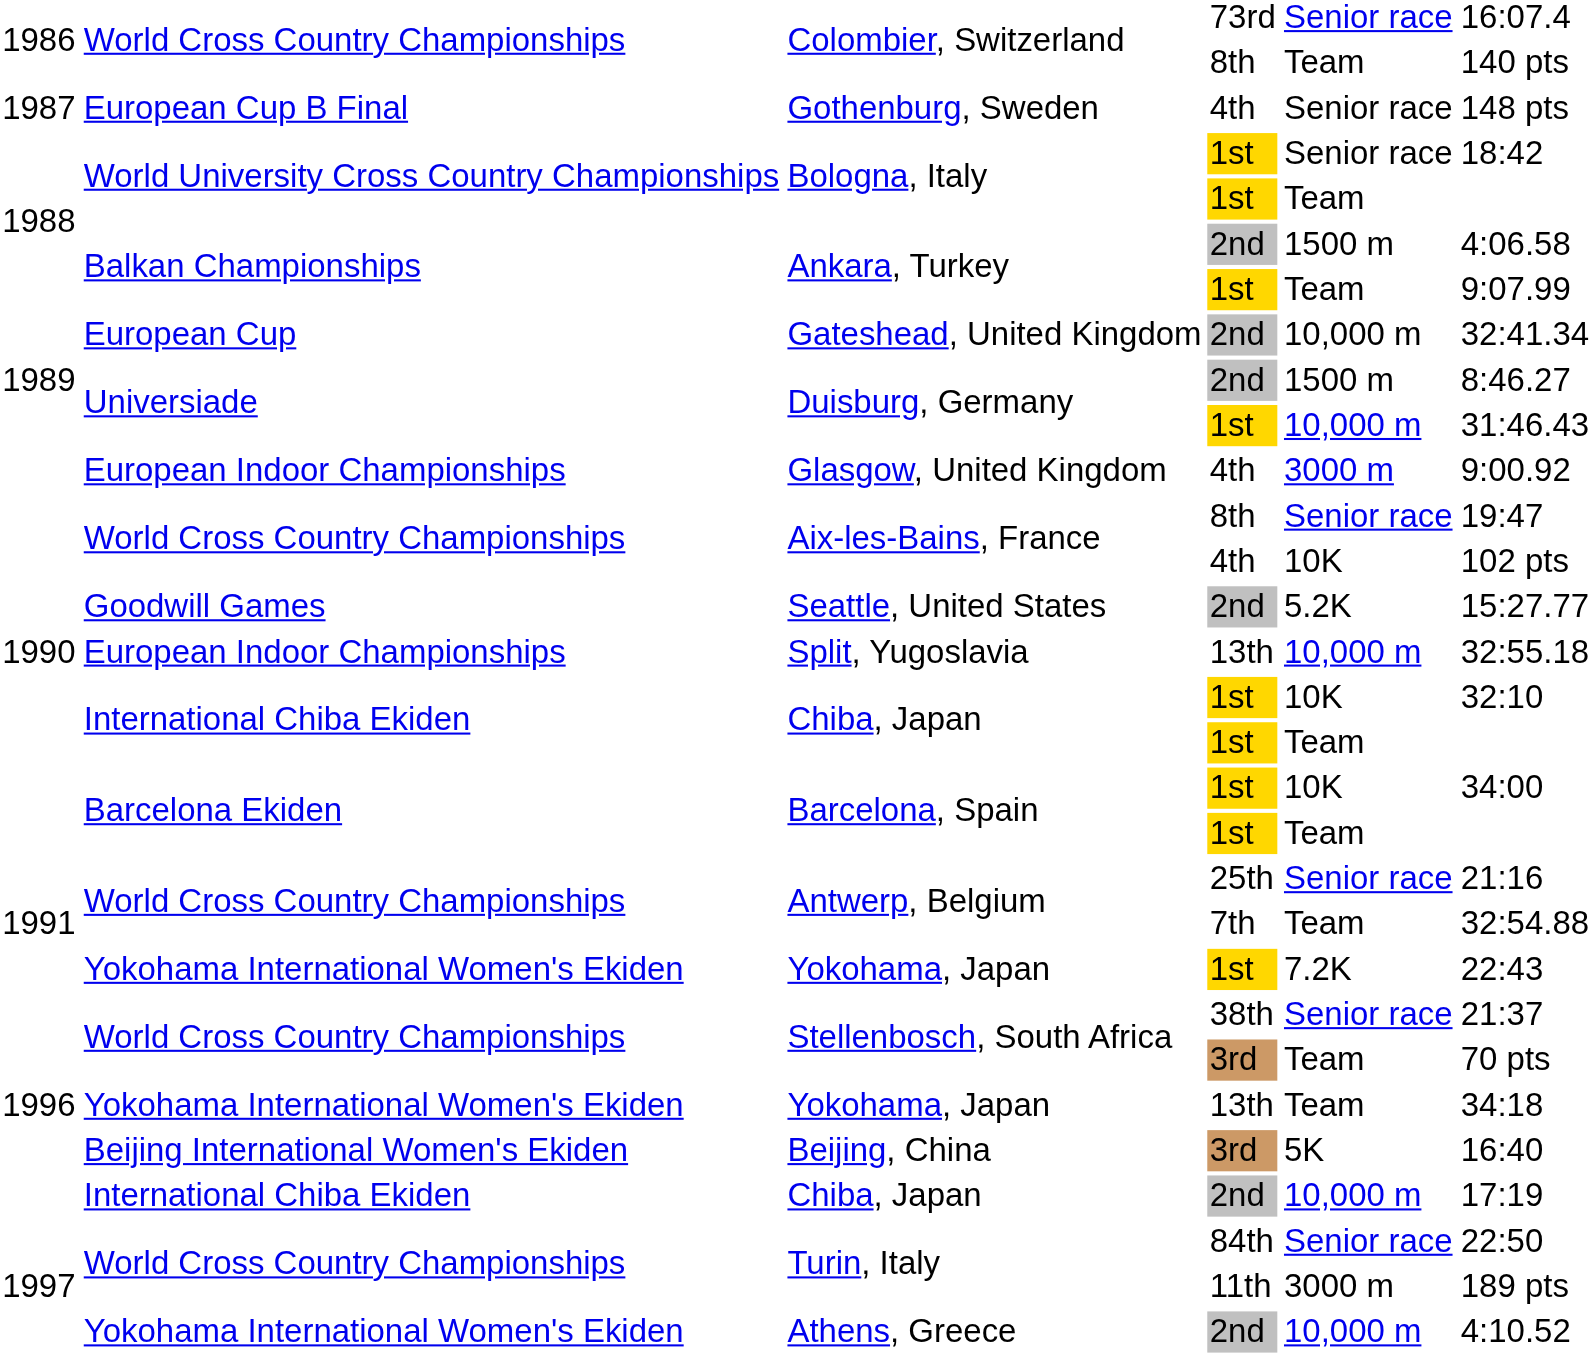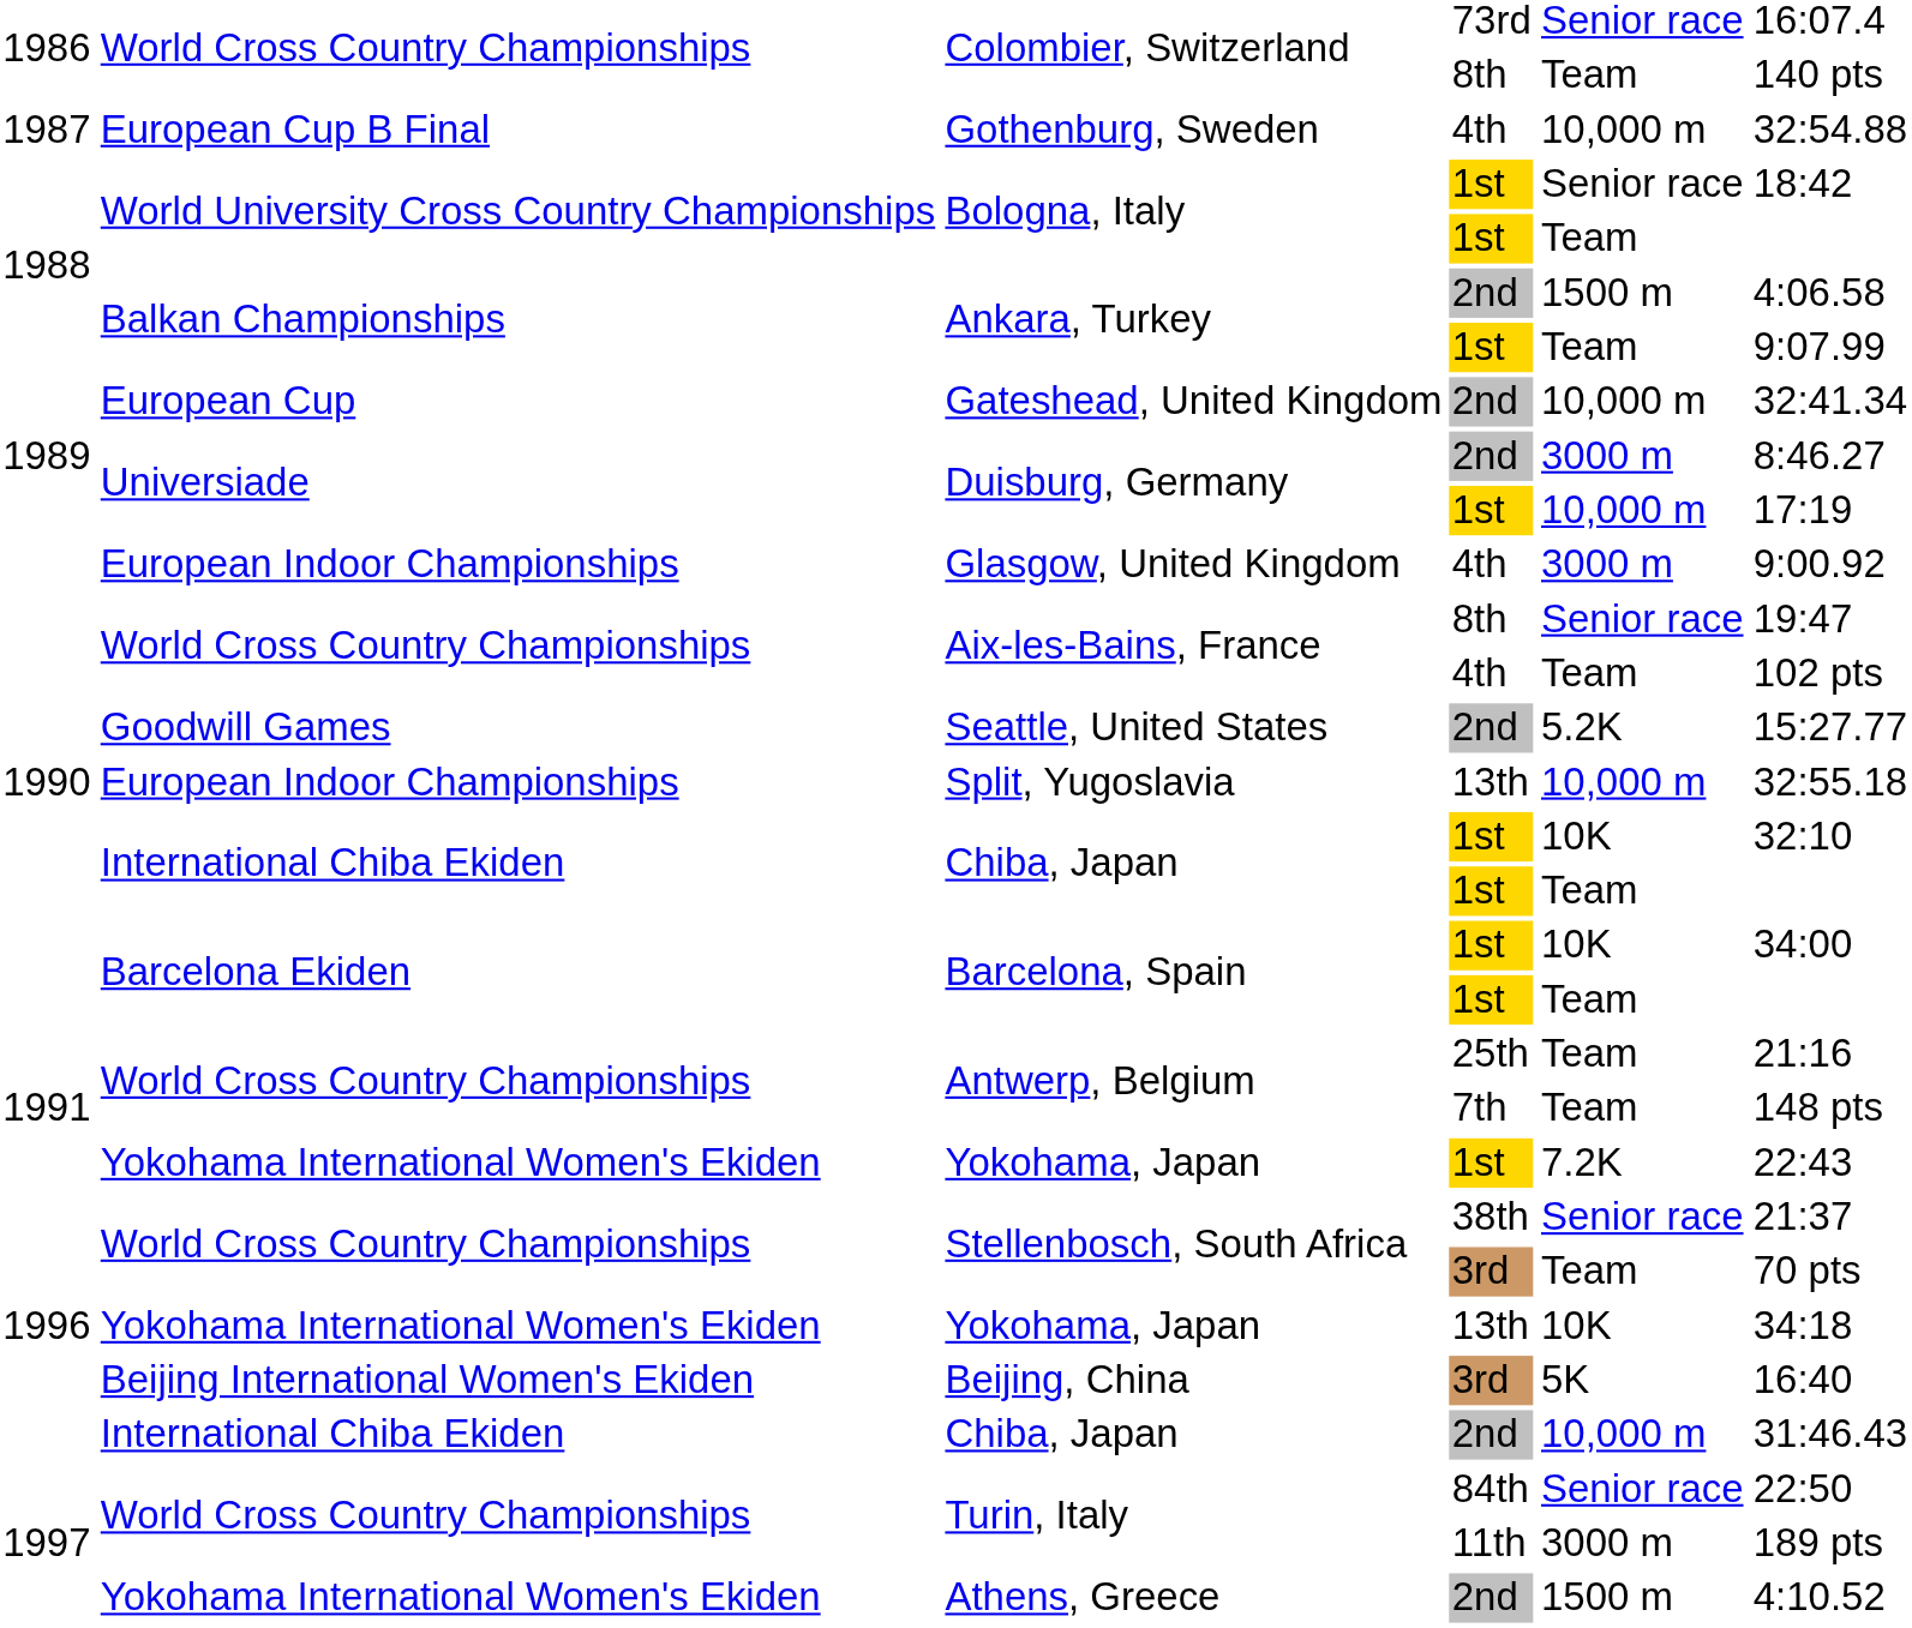Gothenburg, Sweden | column 5: Senior race -> 10,000 m
Gothenburg, Sweden | column 6: 148 pts -> 32:54.88
Duisburg, Germany / 2nd | column 5: 1500 m -> 3000 m
Duisburg, Germany / 1st | column 6: 31:46.43 -> 17:19
Aix-les-Bains, France / 4th | column 5: 10K -> Team
Antwerp, Belgium / 25th | column 5: Senior race -> Team
Antwerp, Belgium / 7th | column 6: 32:54.88 -> 148 pts
Yokohama, Japan / 13th | column 5: Team -> 10K
Chiba, Japan / 2nd | column 6: 17:19 -> 31:46.43
Athens, Greece | column 5: 10,000 m -> 1500 m
